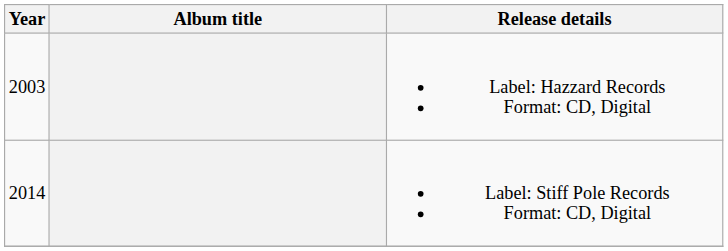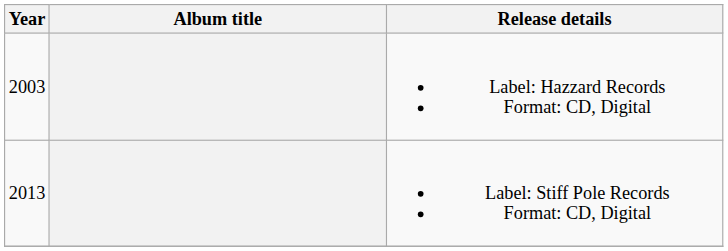Label: Stiff Pole Records Format: CD, Digital | Year: 2014 -> 2013
